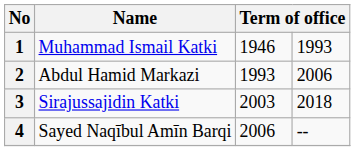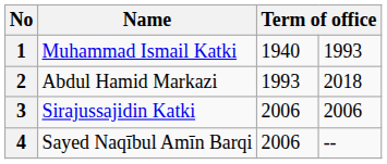1 | column 3: 1946 -> 1940
2 | column 4: 2006 -> 2018
3 | column 3: 2003 -> 2006
3 | column 4: 2018 -> 2006
